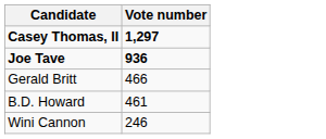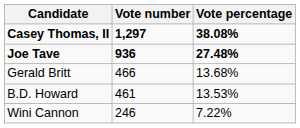+ column: Vote percentage | 38.08% | 27.48% | 13.68% | 13.53% | 7.22%
